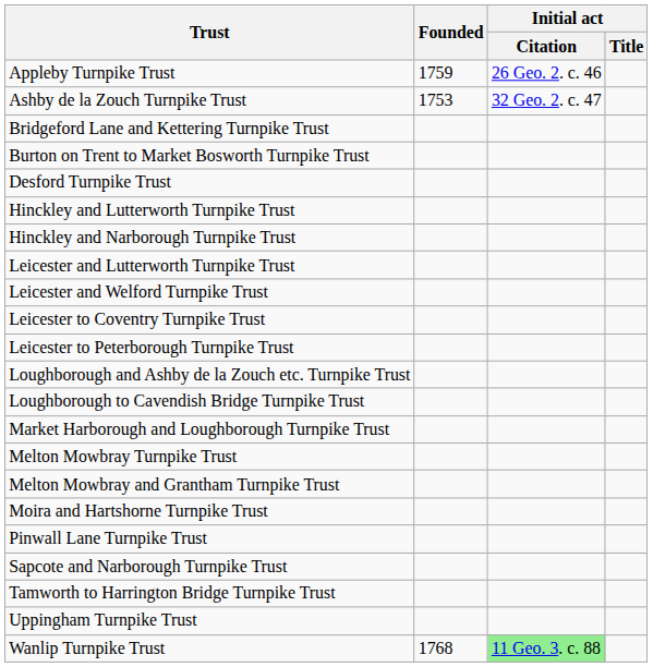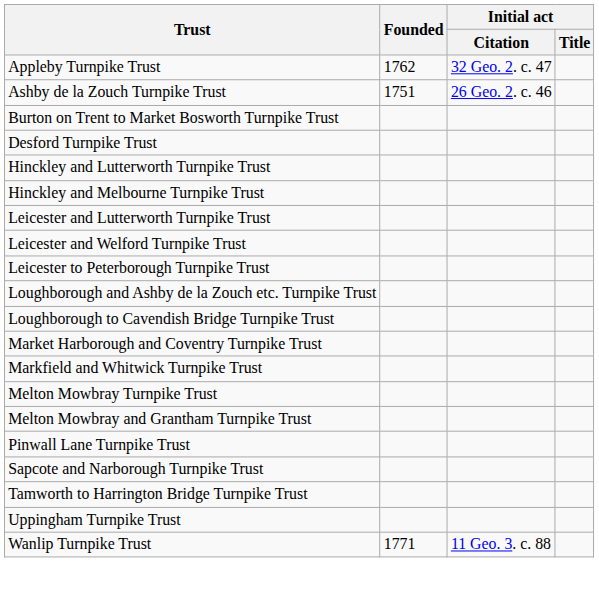Appleby Turnpike Trust | Founded: 1759 -> 1762
Appleby Turnpike Trust | Initial act / Citation: 26 Geo. 2. c. 46 -> 32 Geo. 2. c. 47
Ashby de la Zouch Turnpike Trust | Founded: 1753 -> 1751
Ashby de la Zouch Turnpike Trust | Initial act / Citation: 32 Geo. 2. c. 47 -> 26 Geo. 2. c. 46
- row: Bridgeford Lane and Kettering Turnpike Trust
+ row: Hinckley and Melbourne Turnpike Trust
- row: Hinckley and Narborough Turnpike Trust
- row: Leicester to Coventry Turnpike Trust
+ row: Market Harborough and Coventry Turnpike Trust
- row: Market Harborough and Loughborough Turnpike Trust
+ row: Markfield and Whitwick Turnpike Trust
- row: Moira and Hartshorne Turnpike Trust
Wanlip Turnpike Trust | Founded: 1768 -> 1771
Wanlip Turnpike Trust | Initial act / Citation: lightgreen background -> no background
